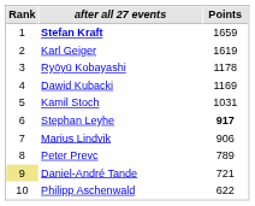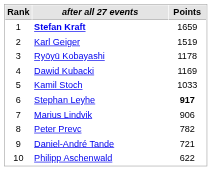Karl Geiger | Points: 1619 -> 1519
Kamil Stoch | Points: 1031 -> 1033
Peter Prevc | Points: 789 -> 782
Daniel-André Tande | Rank: khaki background -> no background
